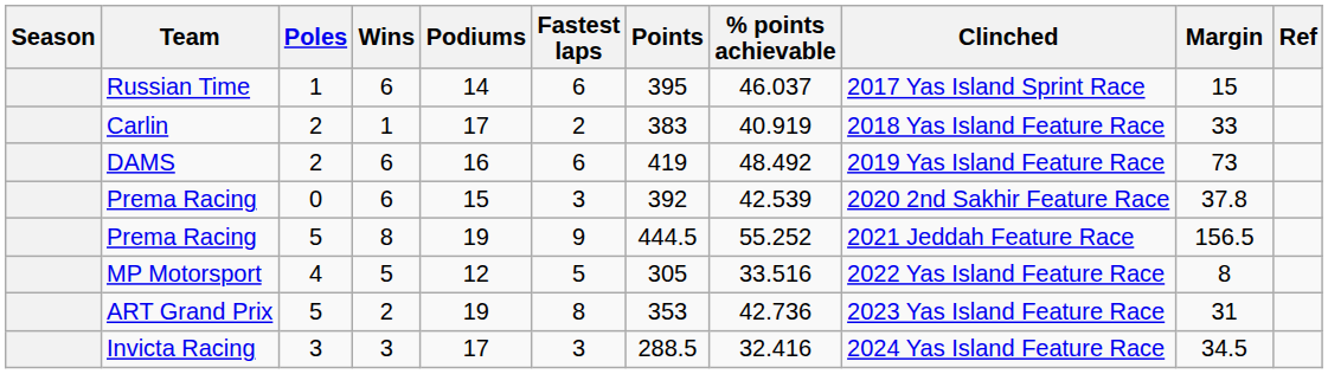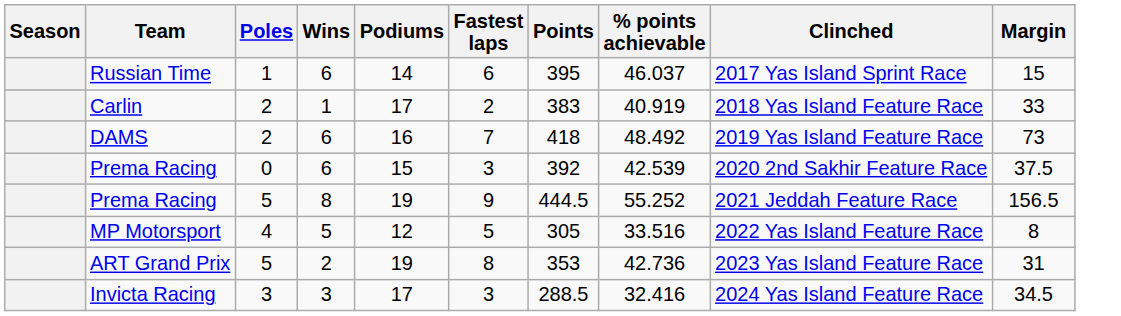- column: Ref
DAMS | Fastest laps: 6 -> 7
DAMS | Points: 419 -> 418
Prema Racing / 0 | Margin: 37.8 -> 37.5
